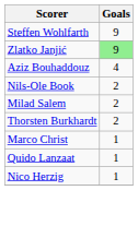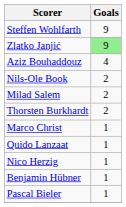+ row: Benjamin Hübner | 1
+ row: Pascal Bieler | 1
